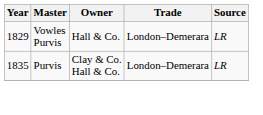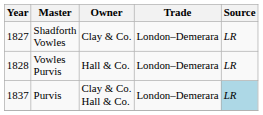+ row: 1827 | Shadforth Vowles | Clay & Co. | London–Demerara | LR
Vowles Purvis | Year: 1829 -> 1828
Purvis | Year: 1835 -> 1837
Purvis | Source: no background -> lightblue background
